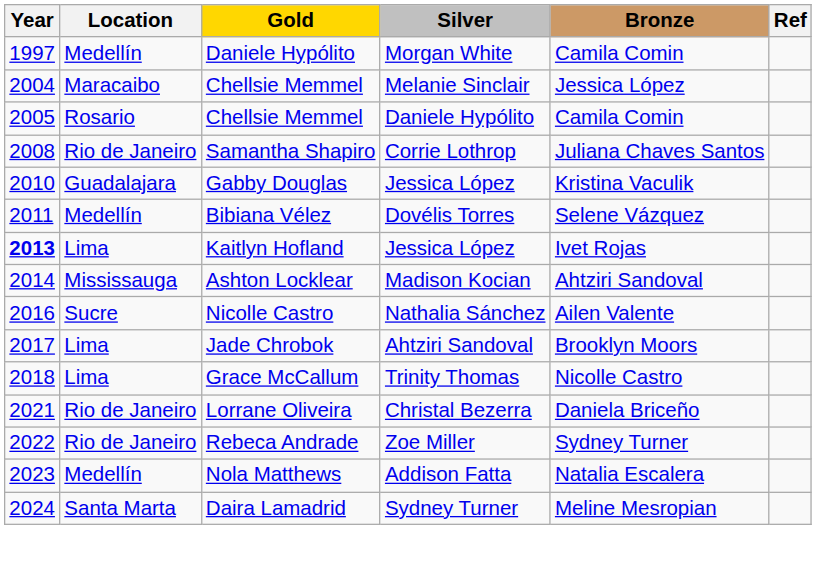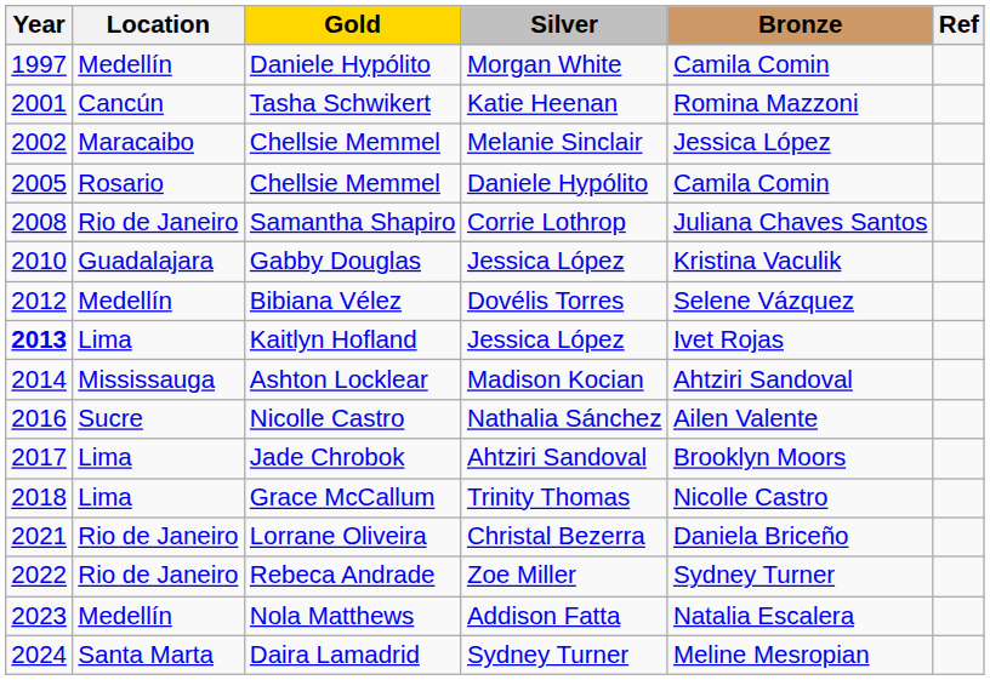+ row: 2001 | Cancún | Tasha Schwikert | Katie Heenan | Romina Mazzoni
Chellsie Memmel / Melanie Sinclair | Year: 2004 -> 2002
Bibiana Vélez | Year: 2011 -> 2012
